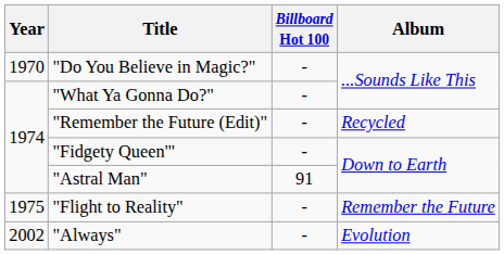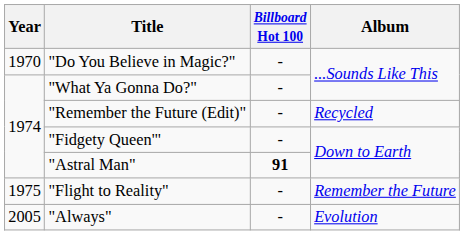"Astral Man" | Billboard Hot 100: normal -> bold
"Always" | Year: 2002 -> 2005
